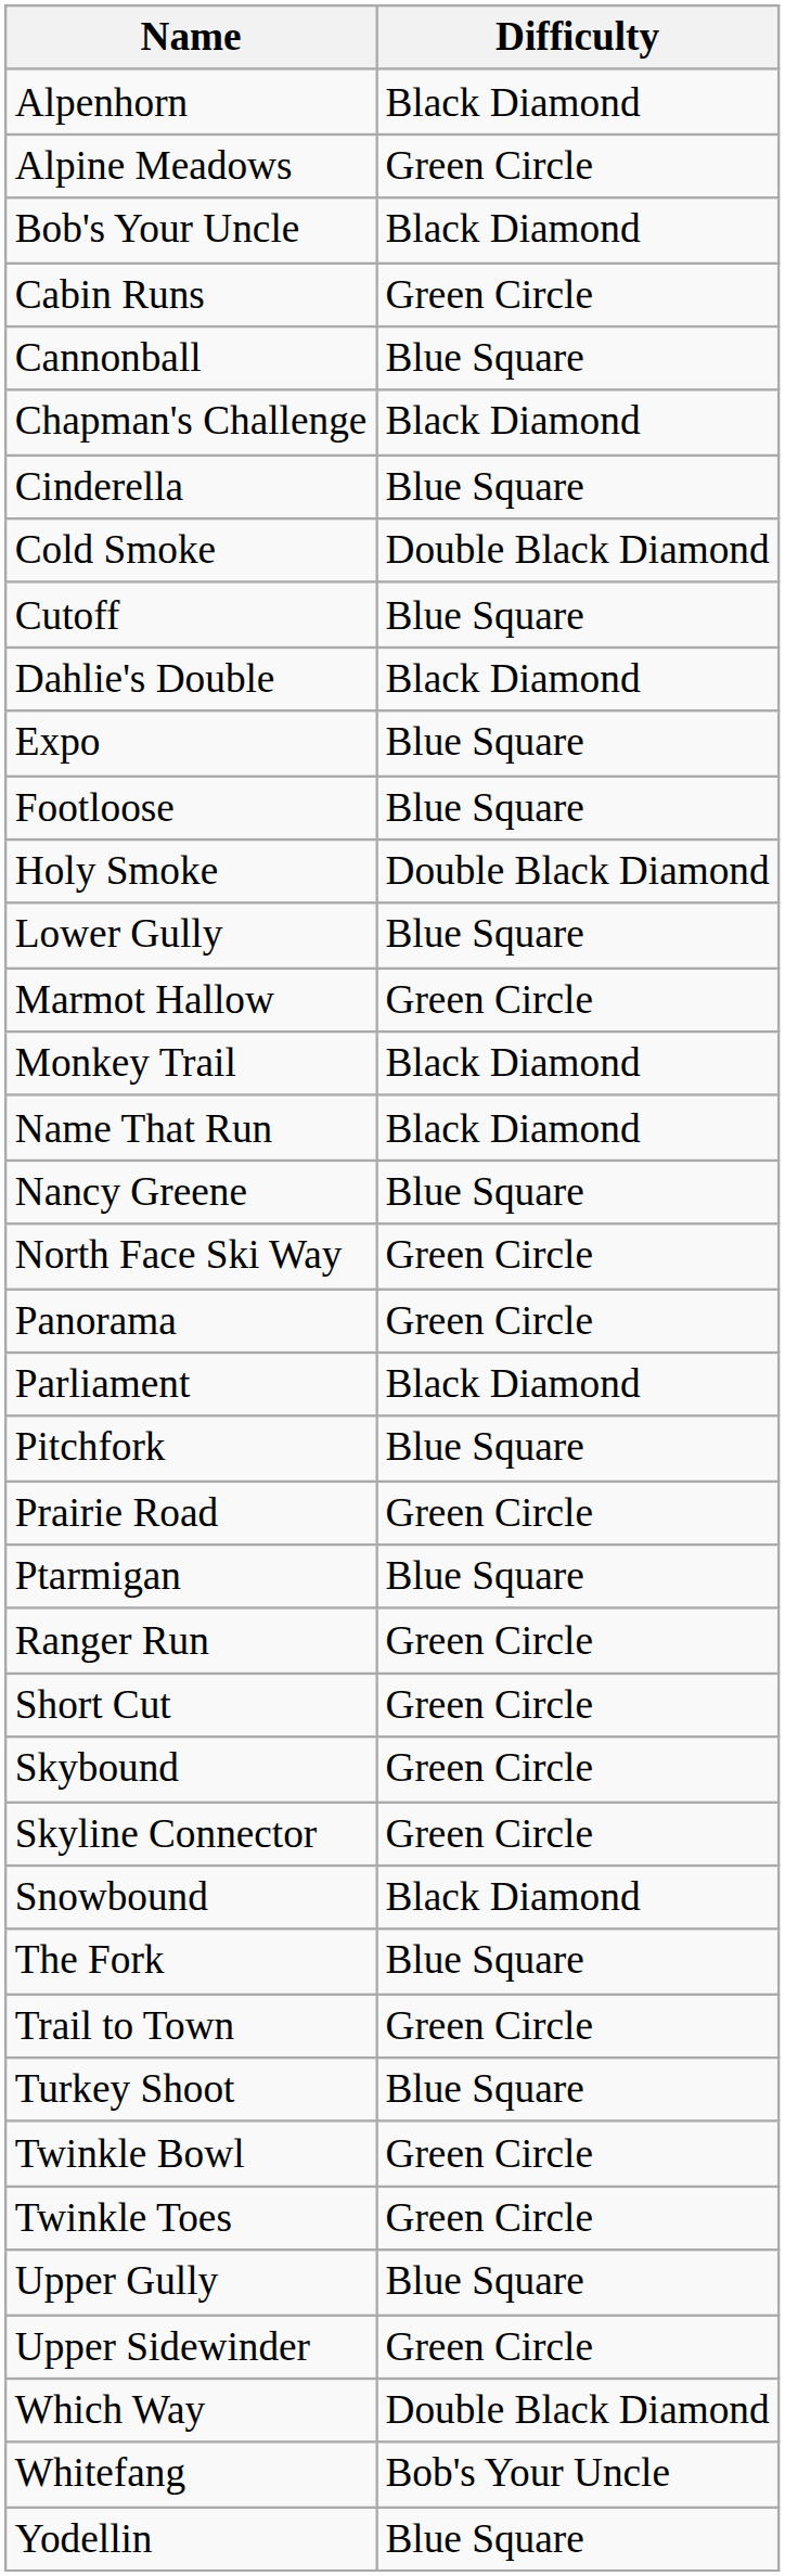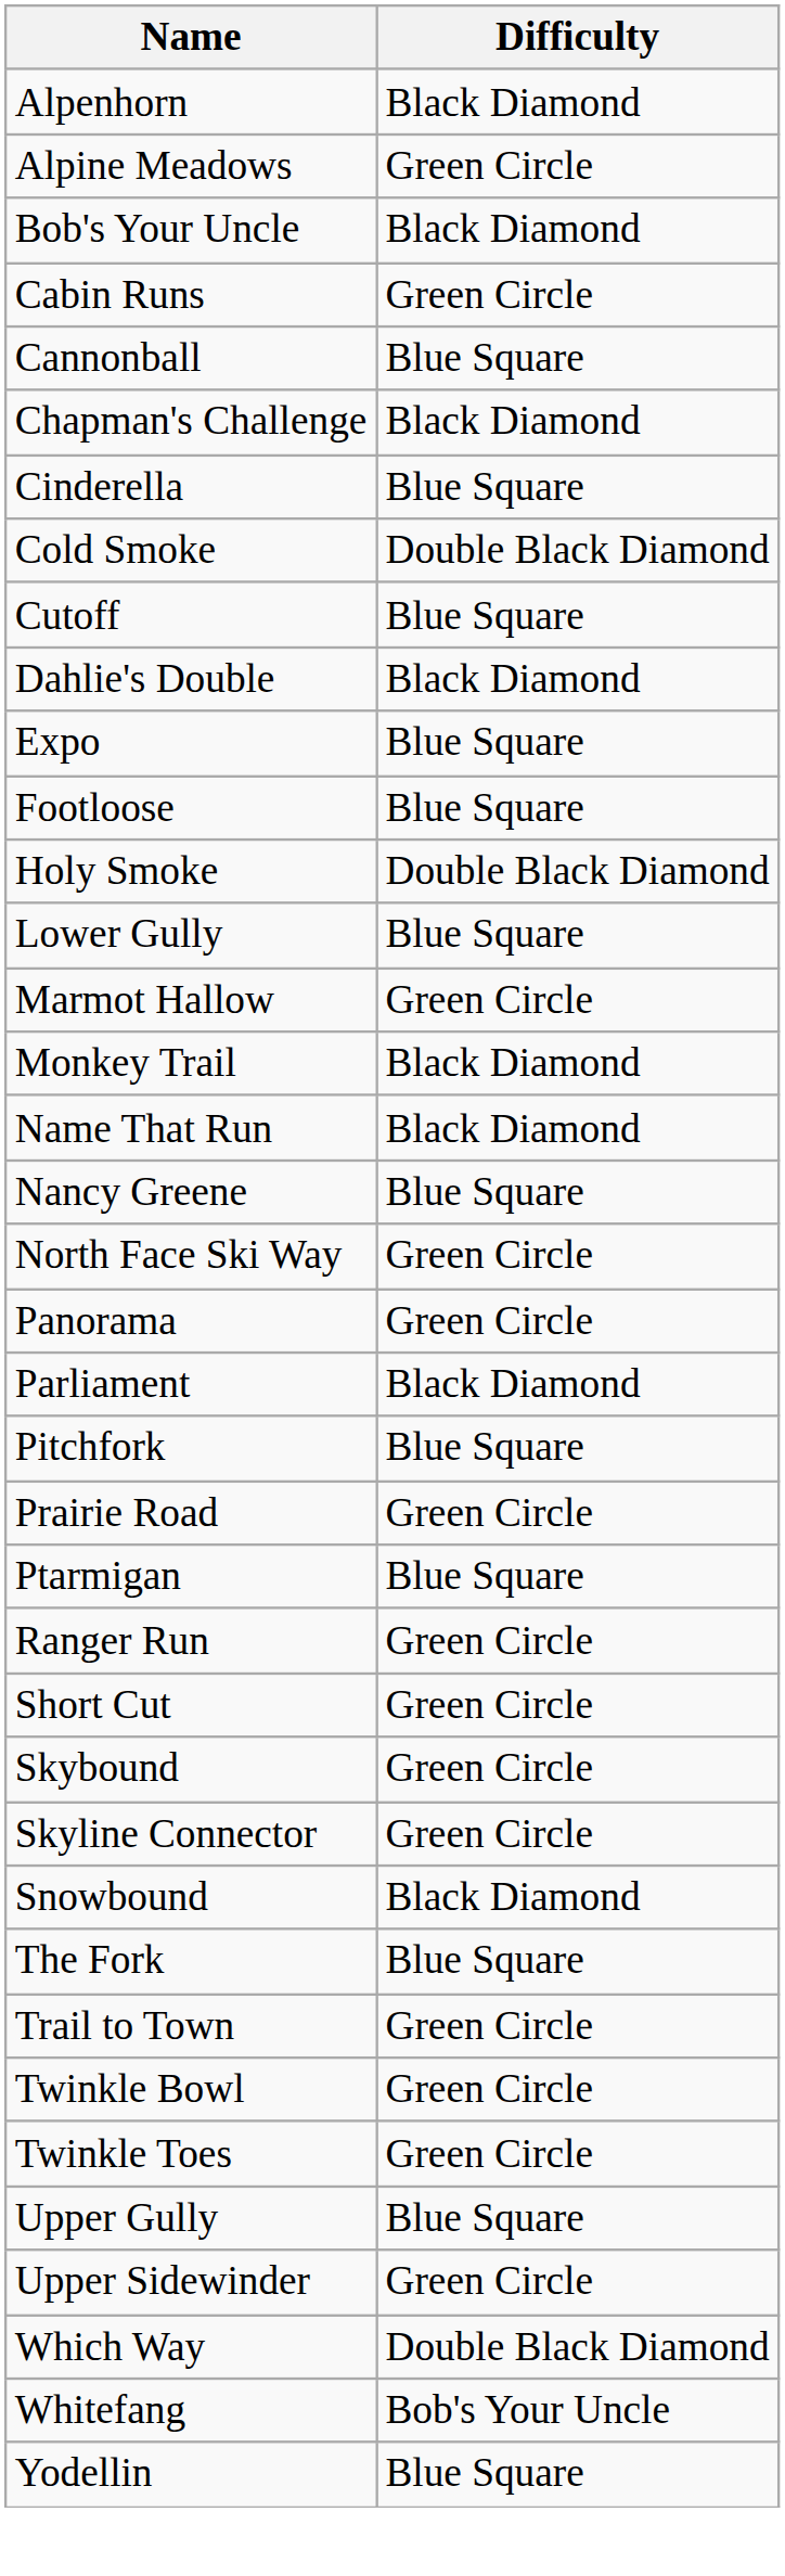- row: Turkey Shoot | Blue Square
